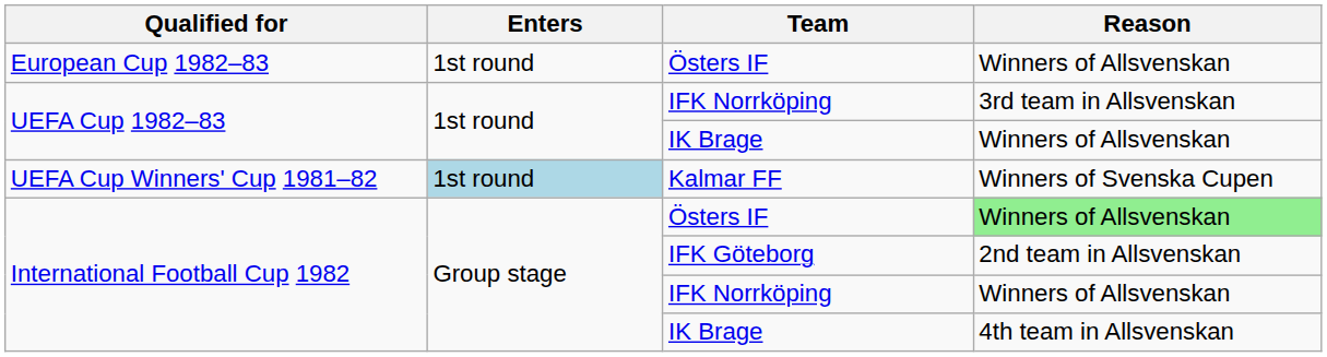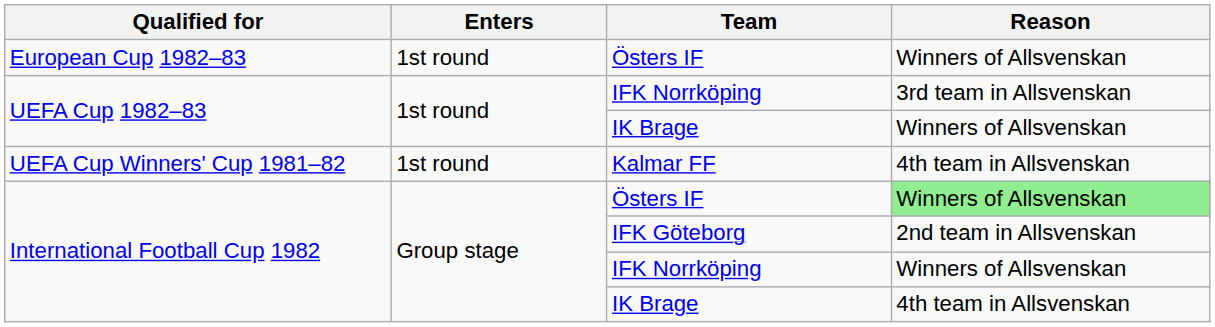Kalmar FF | Enters: lightblue background -> no background
Kalmar FF | Reason: Winners of Svenska Cupen -> 4th team in Allsvenskan
